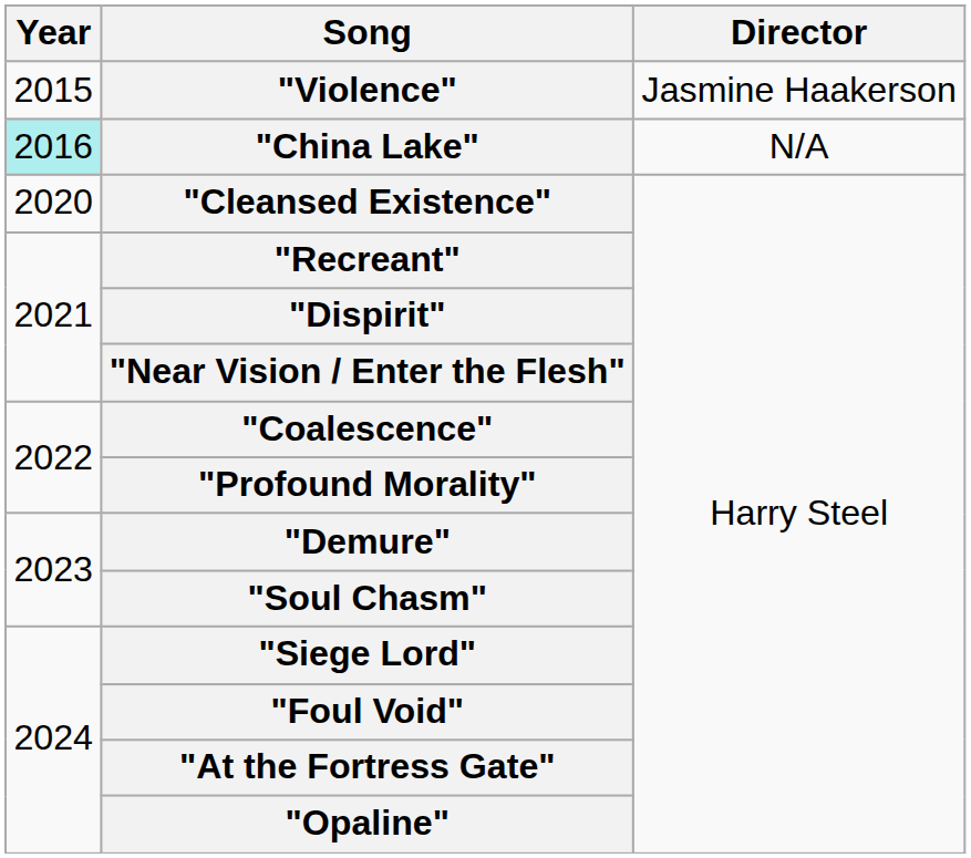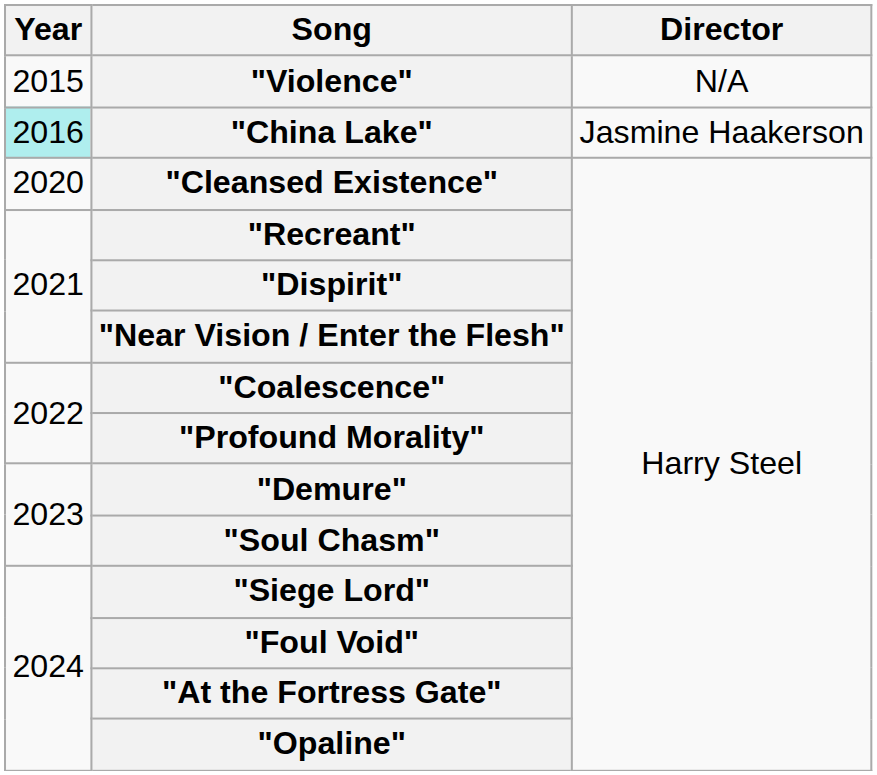"Violence" | Director: Jasmine Haakerson -> N/A
"China Lake" | Director: N/A -> Jasmine Haakerson
